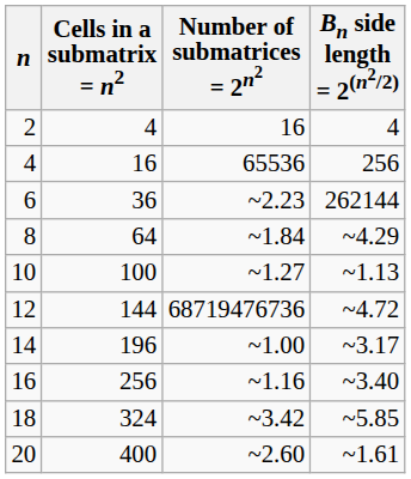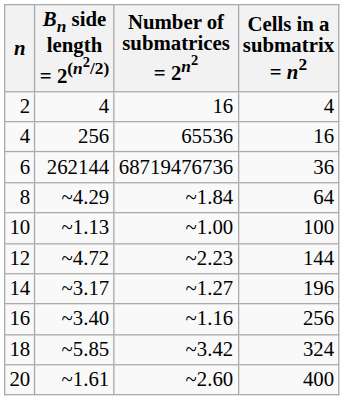columns swapped: Cells in a submatrix = n2 <-> Bn side length = 2(n2/2)
6 | Number of submatrices = 2n2: ~2.23 -> 68719476736
10 | Number of submatrices = 2n2: ~1.27 -> ~1.00
12 | Number of submatrices = 2n2: 68719476736 -> ~2.23
14 | Number of submatrices = 2n2: ~1.00 -> ~1.27
